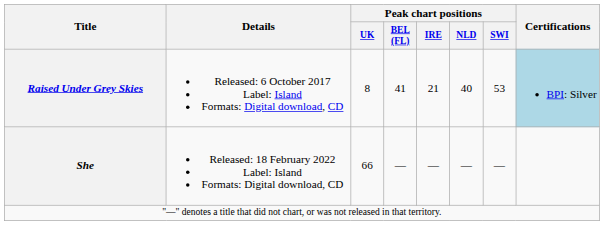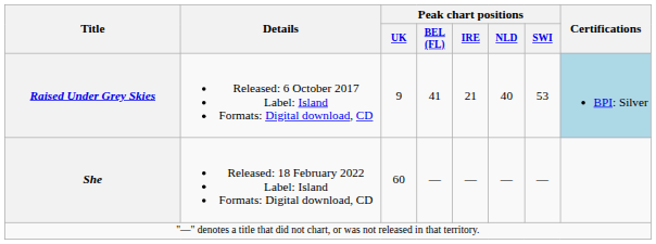Raised Under Grey Skies | Peak chart positions / UK: 8 -> 9
She | Peak chart positions / UK: 66 -> 60
